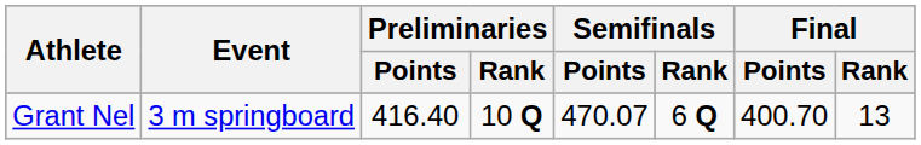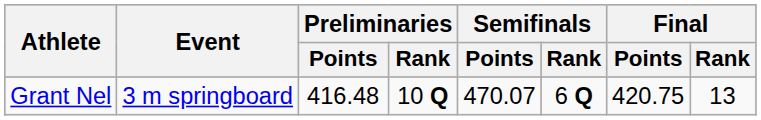Grant Nel | Preliminaries / Points: 416.40 -> 416.48
Grant Nel | Final / Points: 400.70 -> 420.75
